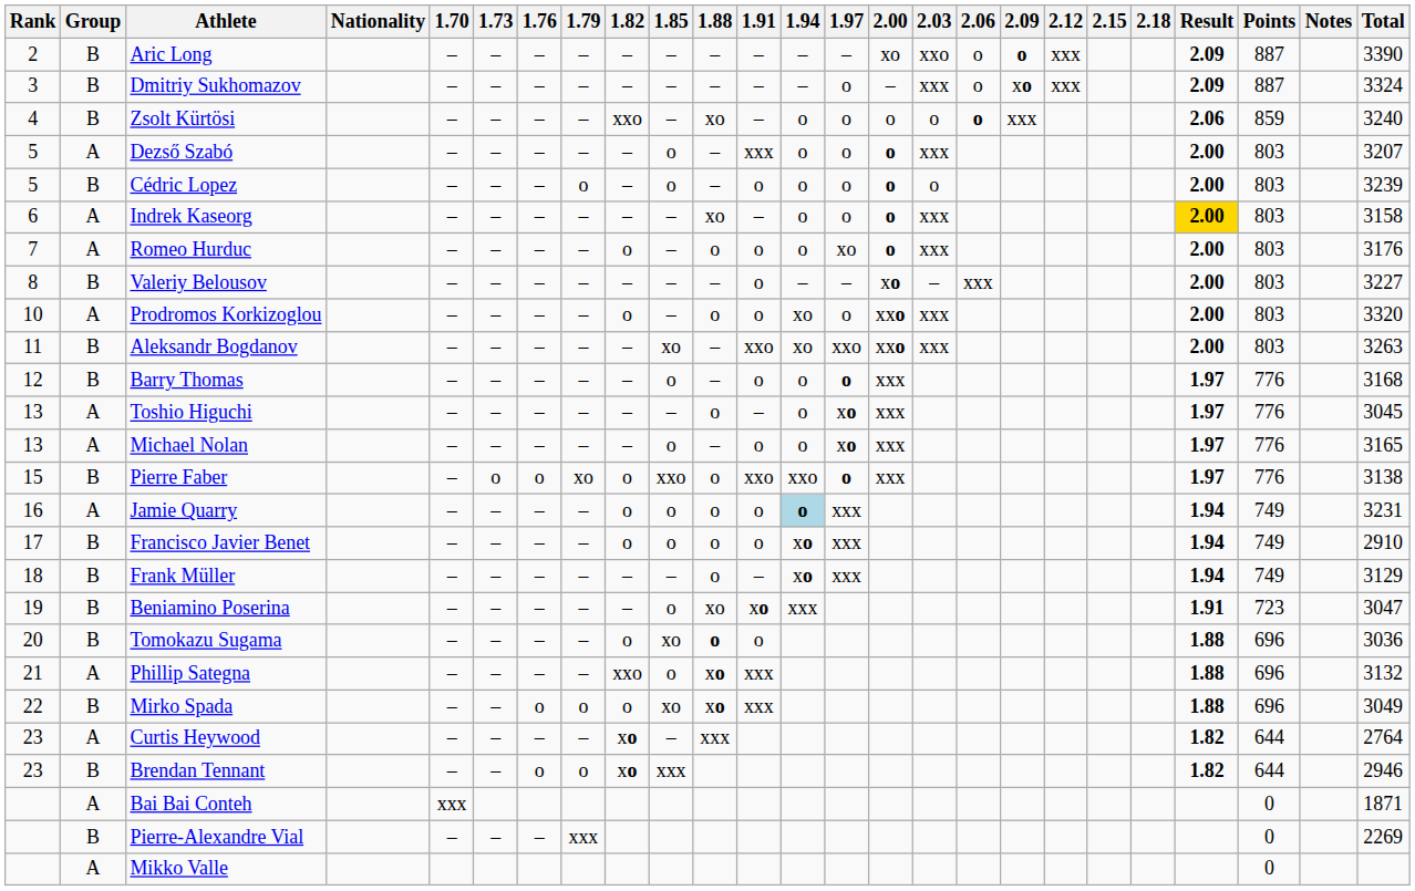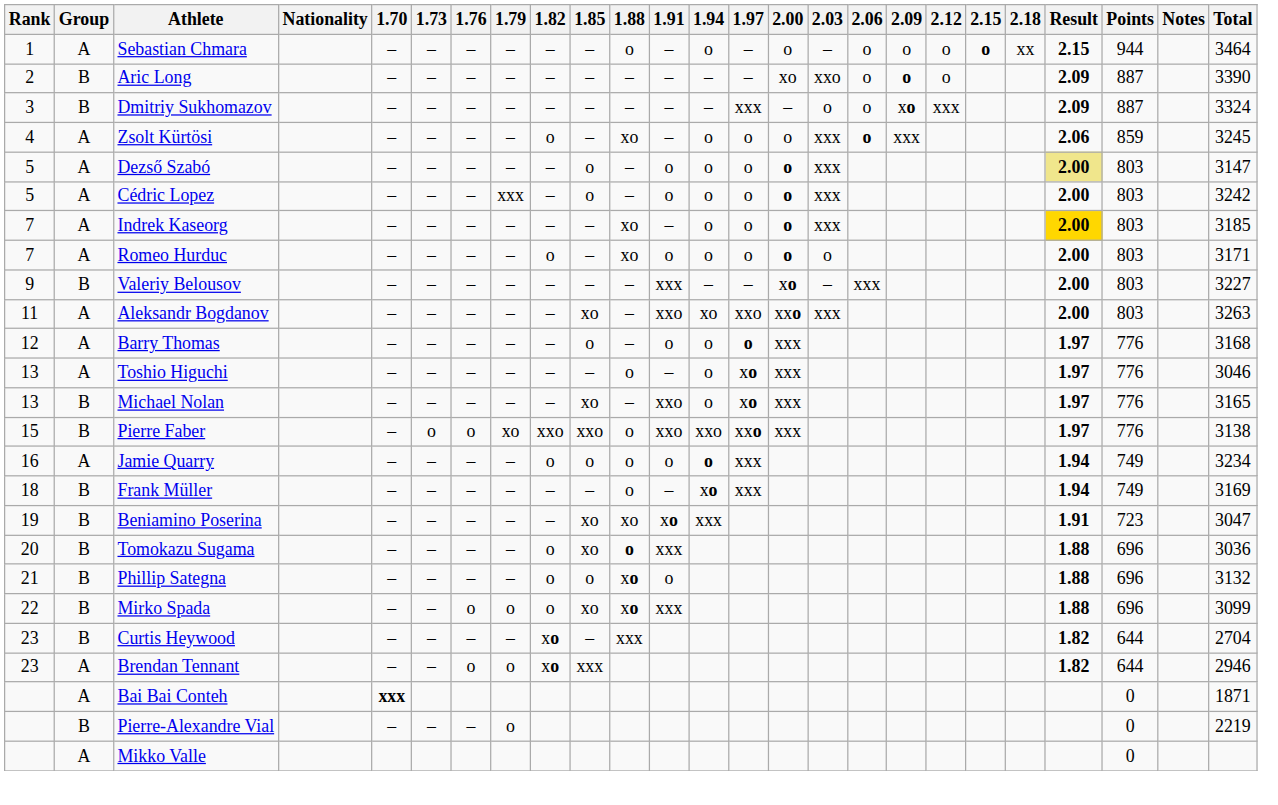+ row: 1 | A | Sebastian Chmara | – | – | – | – | – | – | o | – | o | – | o | – | o | o | o | o | xx | 2.15 | 944 | 3464
Aric Long | 2.12: xxx -> o
Dmitriy Sukhomazov | 1.97: o -> xxx
Dmitriy Sukhomazov | 2.03: xxx -> o
Zsolt Kürtösi | Group: B -> A
Zsolt Kürtösi | 1.82: xxo -> o
Zsolt Kürtösi | 2.03: o -> xxx
Zsolt Kürtösi | Total: 3240 -> 3245
Dezső Szabó | 1.91: xxx -> o
Dezső Szabó | Result: no background -> khaki background
Dezső Szabó | Total: 3207 -> 3147
Cédric Lopez | Group: B -> A
Cédric Lopez | 1.79: o -> xxx
Cédric Lopez | 2.03: o -> xxx
Cédric Lopez | Total: 3239 -> 3242
Indrek Kaseorg | Rank: 6 -> 7
Indrek Kaseorg | Total: 3158 -> 3185
Romeo Hurduc | 1.88: o -> xo
Romeo Hurduc | 1.97: xo -> o
Romeo Hurduc | 2.03: xxx -> o
Romeo Hurduc | Total: 3176 -> 3171
Valeriy Belousov | Rank: 8 -> 9
Valeriy Belousov | 1.91: o -> xxx
- row: 10 | A | Prodromos Korkizoglou | – | – | – | – | o | – | o | o | xo | o | xxo | xxx | 2.00 | 803 | 3320
Aleksandr Bogdanov | Group: B -> A
Barry Thomas | Group: B -> A
Toshio Higuchi | Total: 3045 -> 3046
Michael Nolan | Group: A -> B
Michael Nolan | 1.85: o -> xo
Michael Nolan | 1.91: o -> xxo
Pierre Faber | 1.82: o -> xxo
Pierre Faber | 1.97: o -> xxo
Jamie Quarry | 1.94: lightblue background -> no background
Jamie Quarry | Total: 3231 -> 3234
- row: 17 | B | Francisco Javier Benet | – | – | – | – | o | o | o | o | xo | xxx | 1.94 | 749 | 2910
Frank Müller | Total: 3129 -> 3169
Beniamino Poserina | 1.85: o -> xo
Tomokazu Sugama | 1.91: o -> xxx
Phillip Sategna | Group: A -> B
Phillip Sategna | 1.82: xxo -> o
Phillip Sategna | 1.91: xxx -> o
Mirko Spada | Total: 3049 -> 3099
Curtis Heywood | Group: A -> B
Curtis Heywood | Total: 2764 -> 2704
Brendan Tennant | Group: B -> A
Bai Bai Conteh | 1.70: normal -> bold
Pierre-Alexandre Vial | 1.79: xxx -> o
Pierre-Alexandre Vial | Total: 2269 -> 2219
